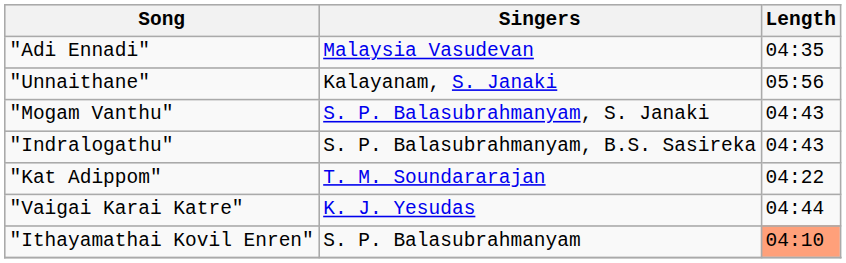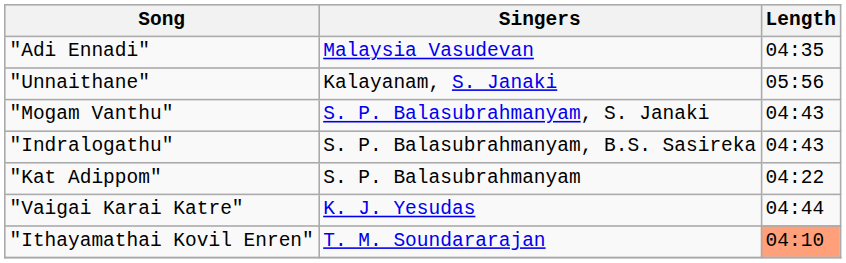"Kat Adippom" | Singers: T. M. Soundararajan -> S. P. Balasubrahmanyam
"Ithayamathai Kovil Enren" | Singers: S. P. Balasubrahmanyam -> T. M. Soundararajan
